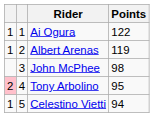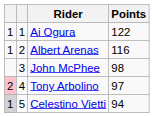Albert Arenas | Points: 119 -> 116
Tony Arbolino | Points: 95 -> 97
Celestino Vietti | column 1: no background -> lightgrey background
